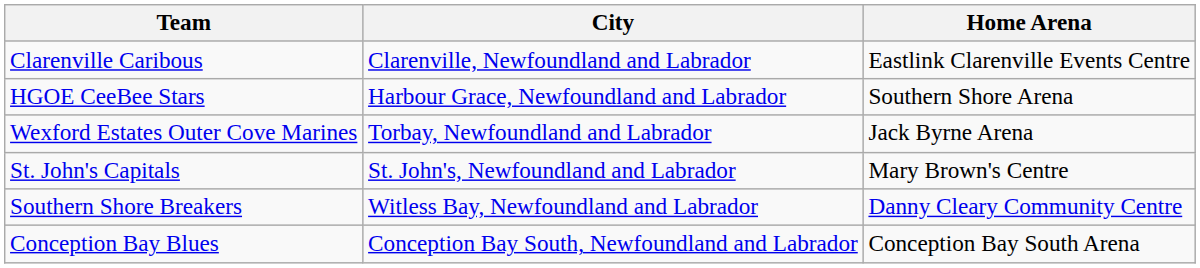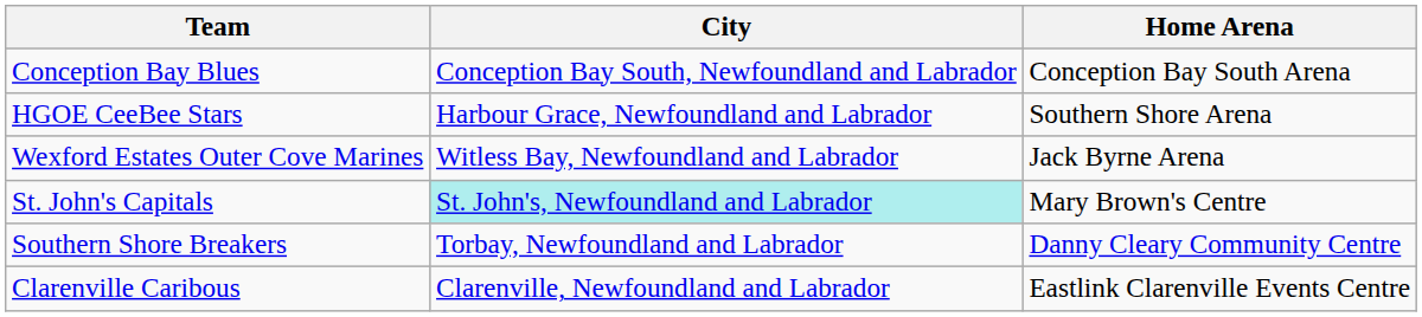rows swapped: Conception Bay Blues <-> Clarenville Caribous
Wexford Estates Outer Cove Marines | City: Torbay, Newfoundland and Labrador -> Witless Bay, Newfoundland and Labrador
St. John's Capitals | City: no background -> paleturquoise background
Southern Shore Breakers | City: Witless Bay, Newfoundland and Labrador -> Torbay, Newfoundland and Labrador
